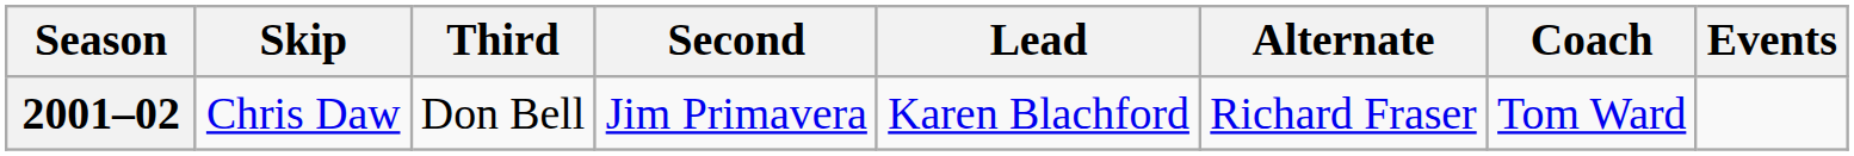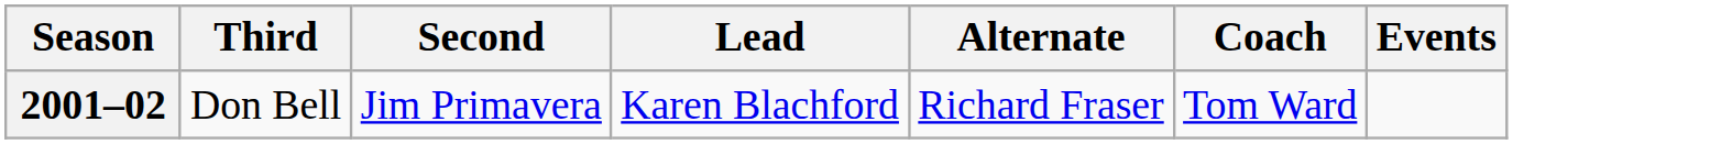- column: Skip | Chris Daw
